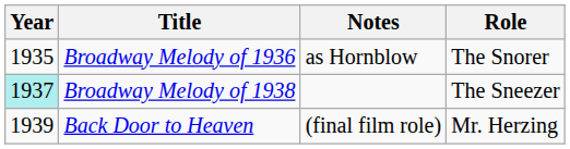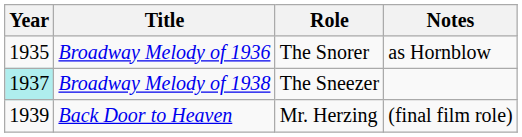columns swapped: Role <-> Notes
